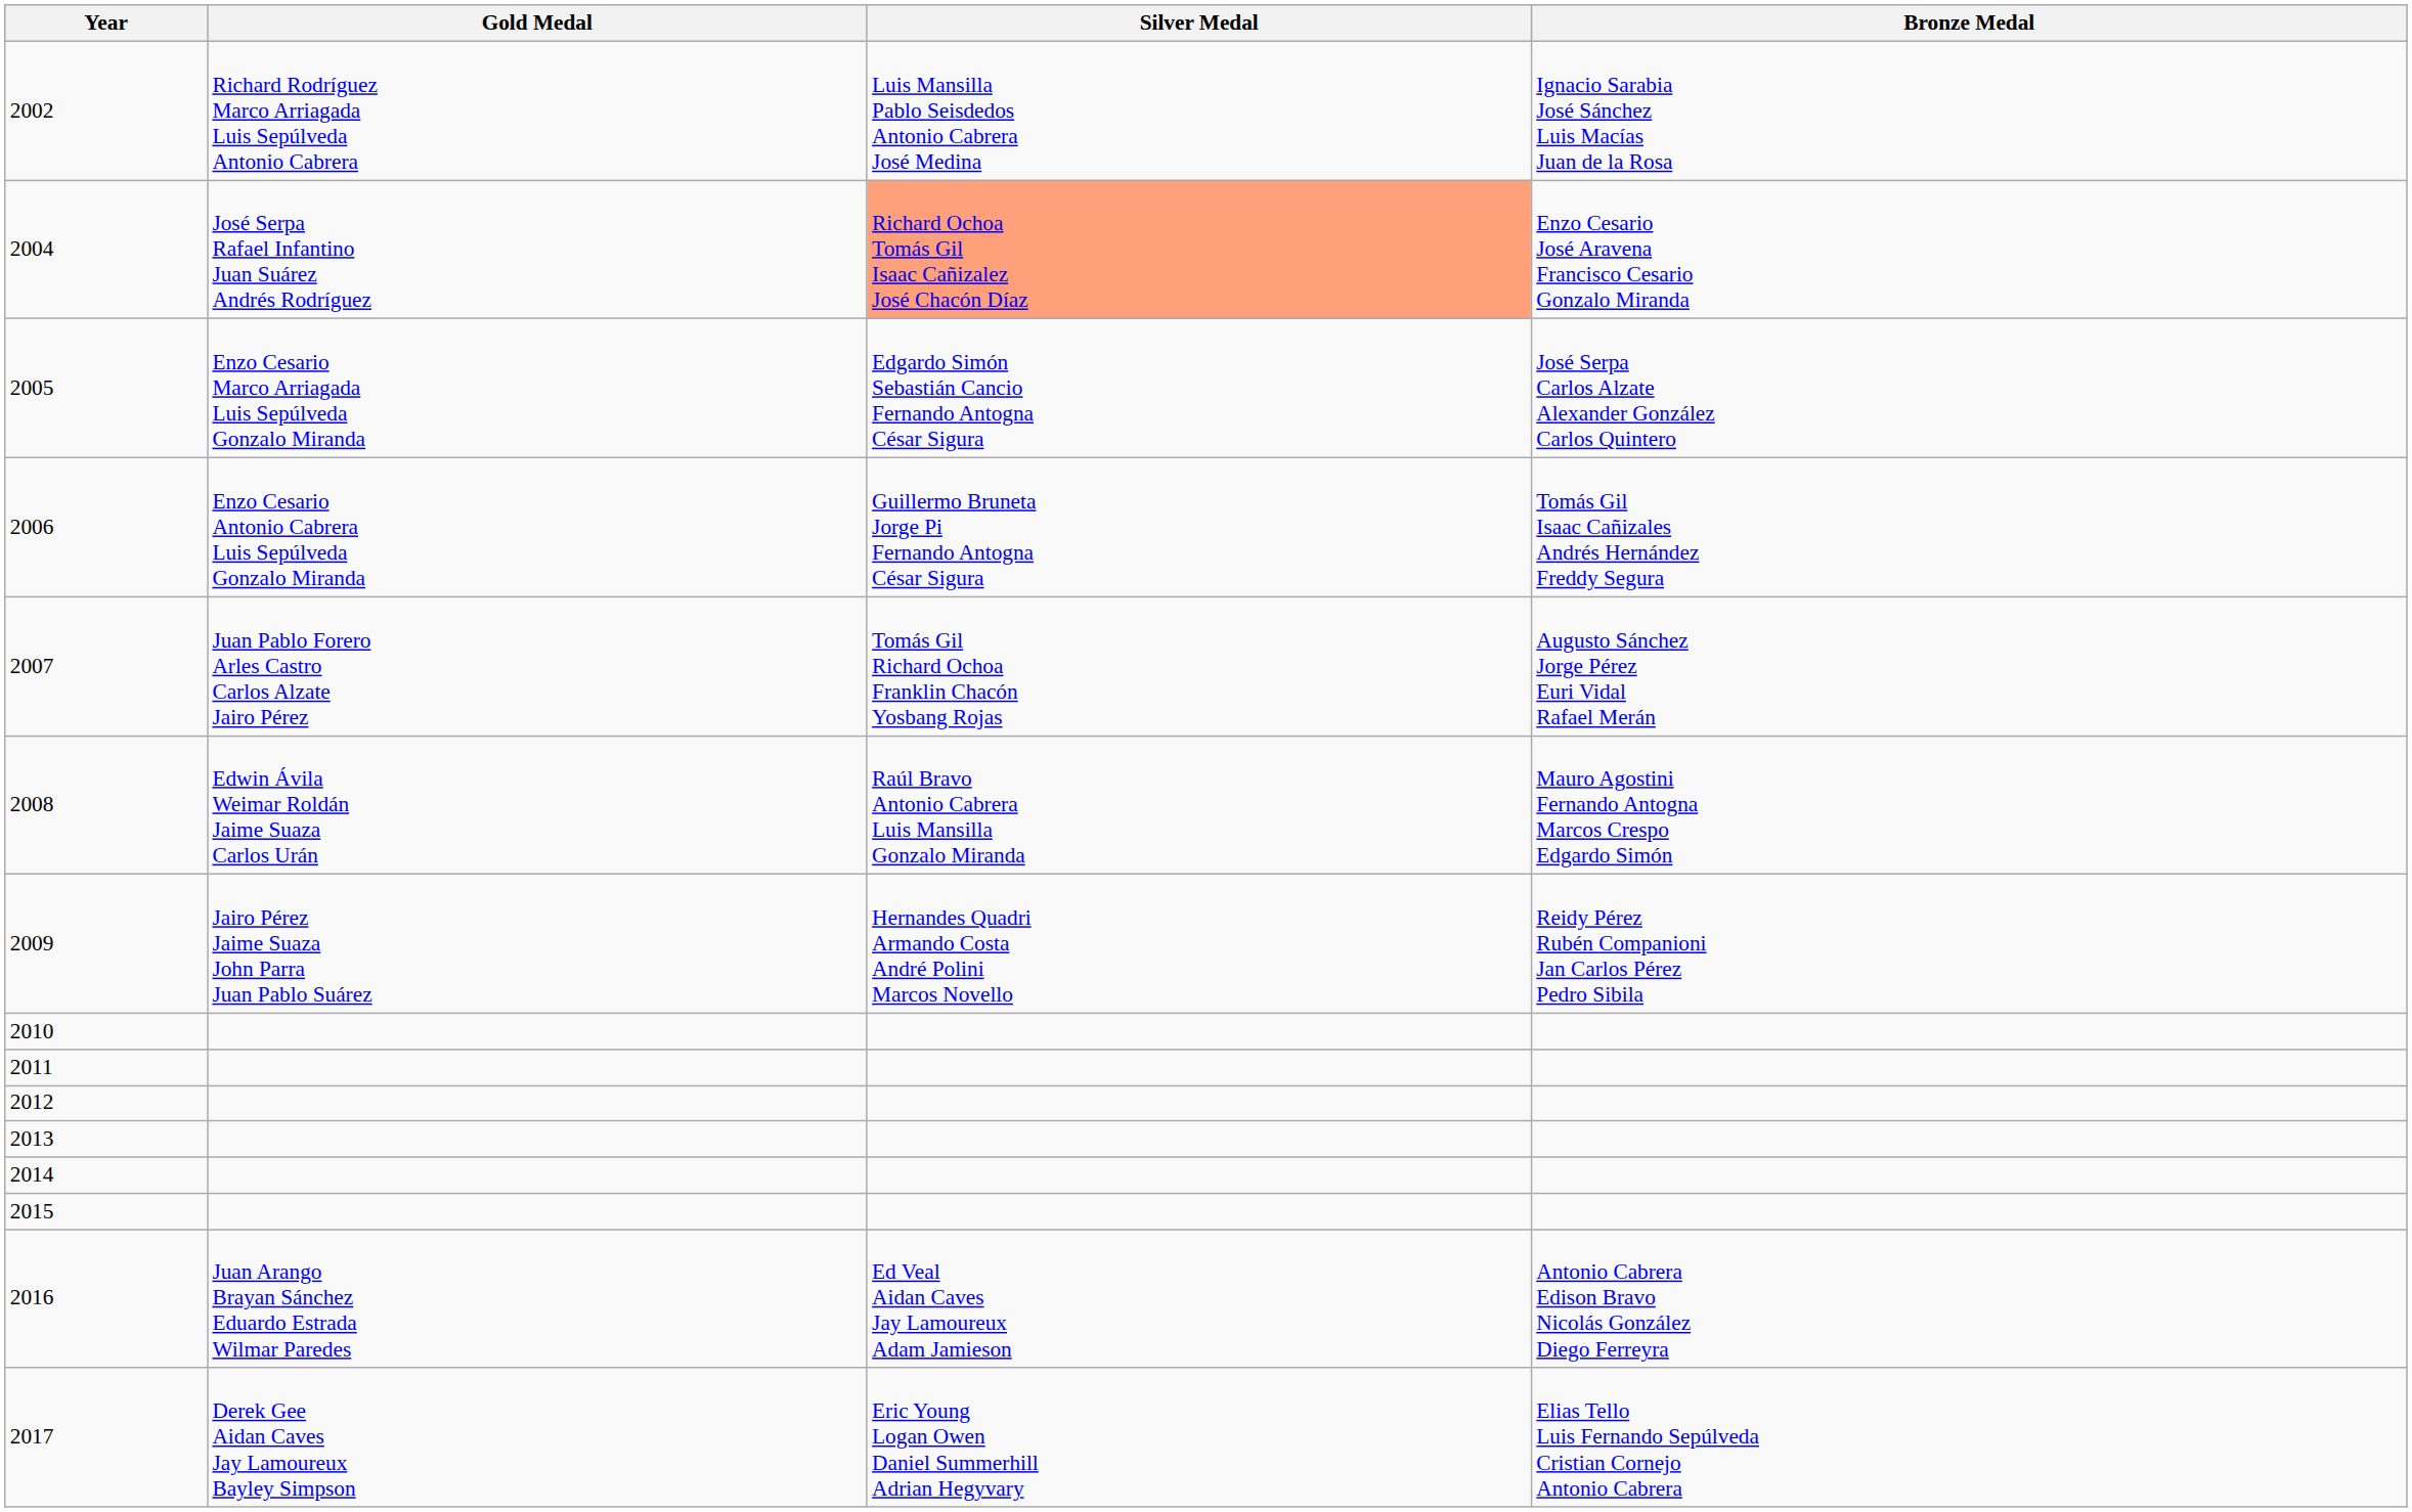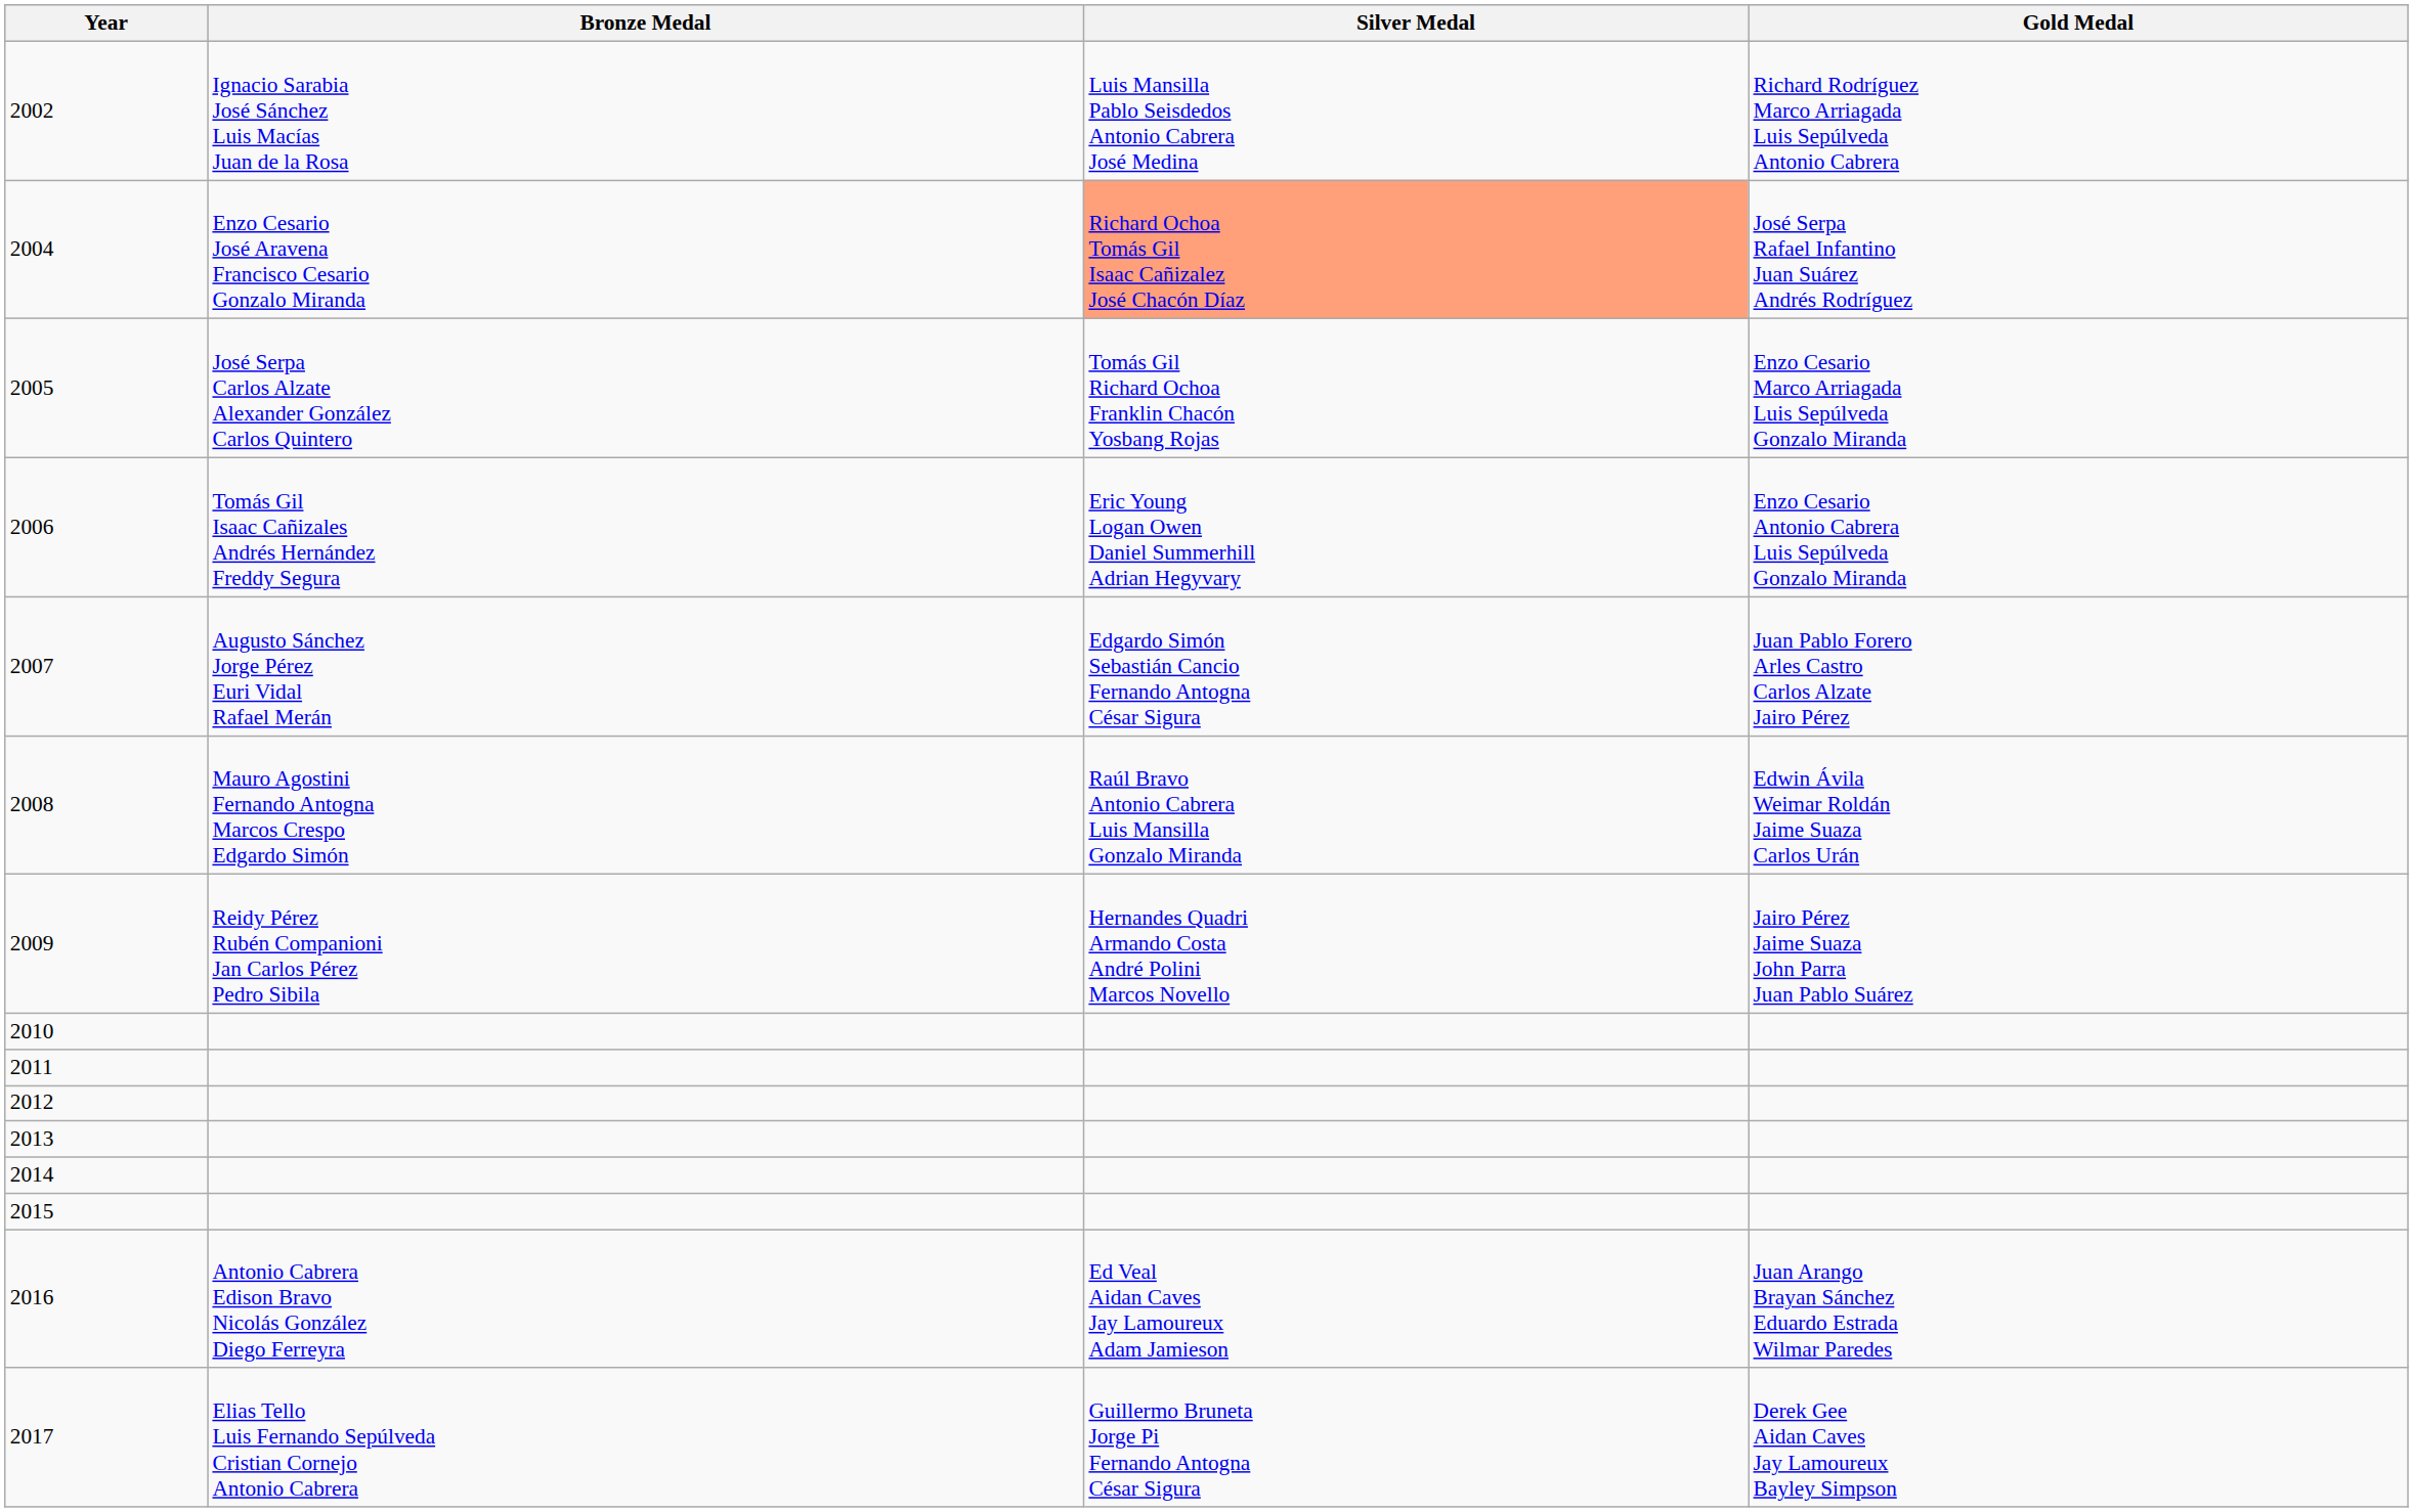columns swapped: Gold Medal <-> Bronze Medal
2005 | Silver Medal: Edgardo Simón Sebastián Cancio Fernando Antogna César Sigura -> Tomás Gil Richard Ochoa Franklin Chacón Yosbang Rojas
2006 | Silver Medal: Guillermo Bruneta Jorge Pi Fernando Antogna César Sigura -> Eric Young Logan Owen Daniel Summerhill Adrian Hegyvary
2007 | Silver Medal: Tomás Gil Richard Ochoa Franklin Chacón Yosbang Rojas -> Edgardo Simón Sebastián Cancio Fernando Antogna César Sigura
2017 | Silver Medal: Eric Young Logan Owen Daniel Summerhill Adrian Hegyvary -> Guillermo Bruneta Jorge Pi Fernando Antogna César Sigura
